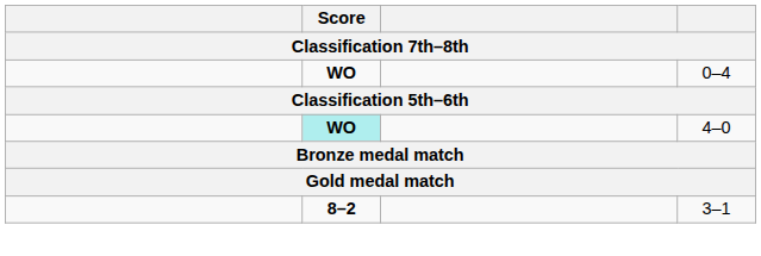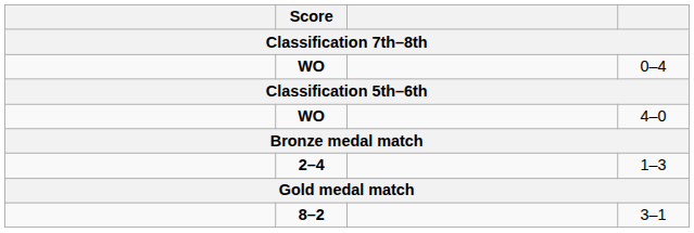4–0 | Score: paleturquoise background -> no background
+ row: 2–4 | 1–3
